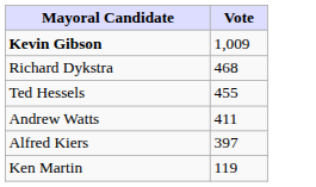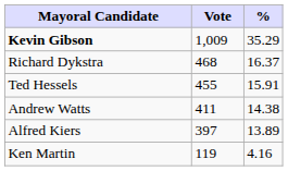+ column: % | 35.29 | 16.37 | 15.91 | 14.38 | 13.89 | 4.16
